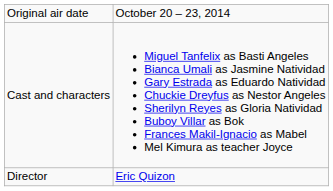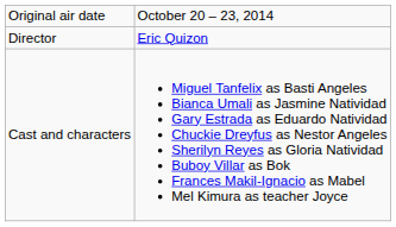rows swapped: Director <-> Cast and characters
